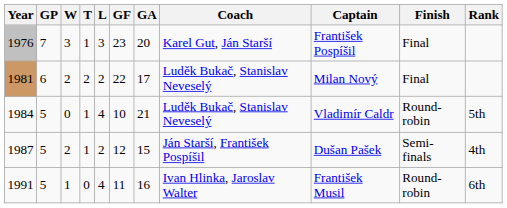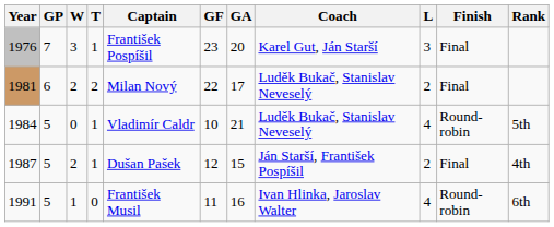columns swapped: L <-> Captain
1987 | Finish: Semi-finals -> Final
